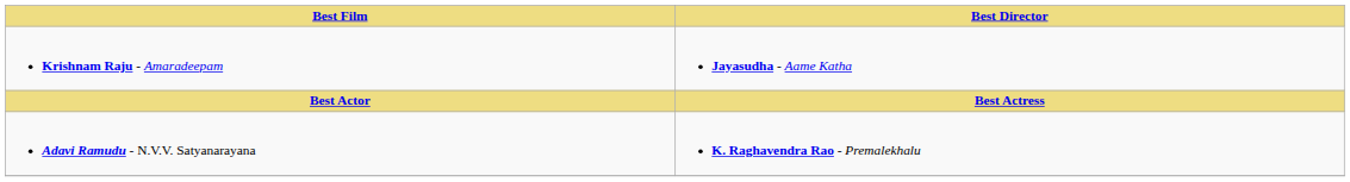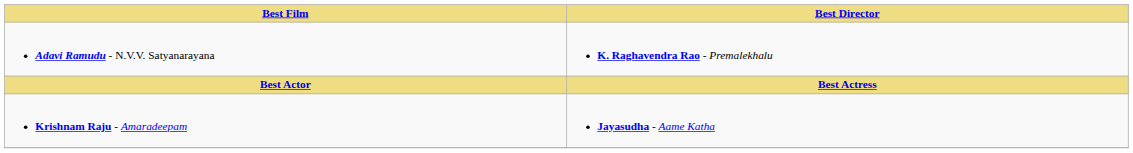rows swapped: Adavi Ramudu - N.V.V. Satyanarayana <-> Krishnam Raju - Amaradeepam
